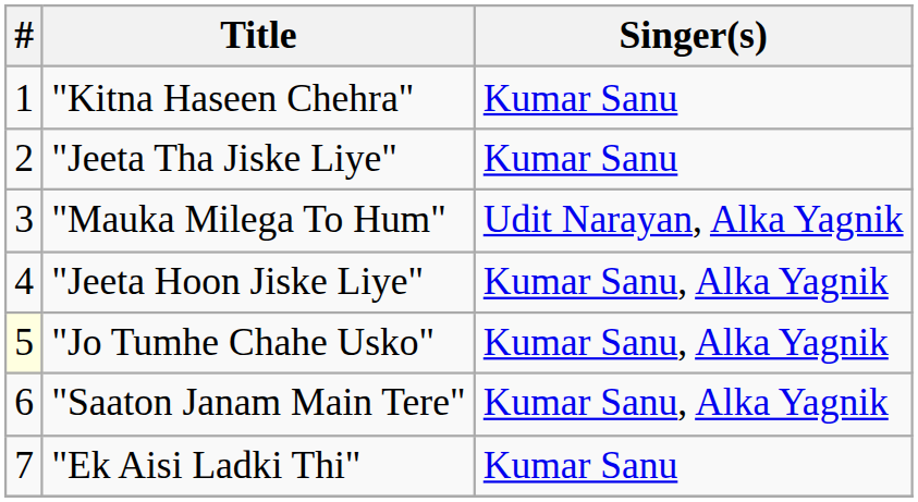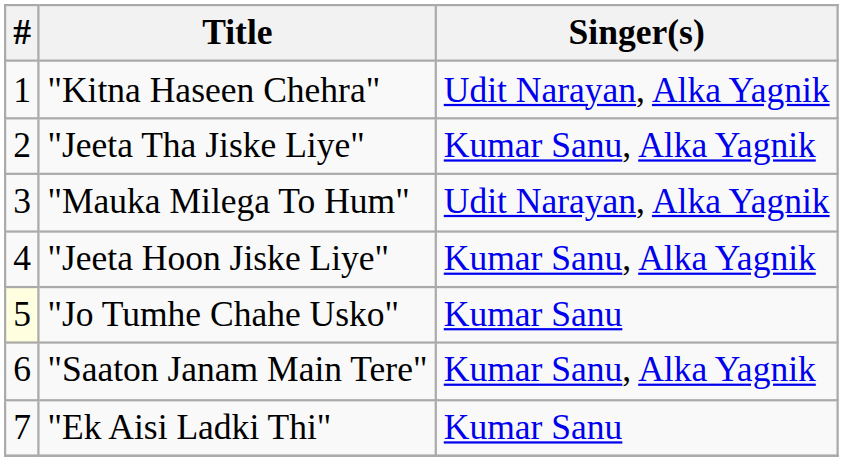"Kitna Haseen Chehra" | Singer(s): Kumar Sanu -> Udit Narayan, Alka Yagnik
"Jeeta Tha Jiske Liye" | Singer(s): Kumar Sanu -> Kumar Sanu, Alka Yagnik
"Jo Tumhe Chahe Usko" | Singer(s): Kumar Sanu, Alka Yagnik -> Kumar Sanu
